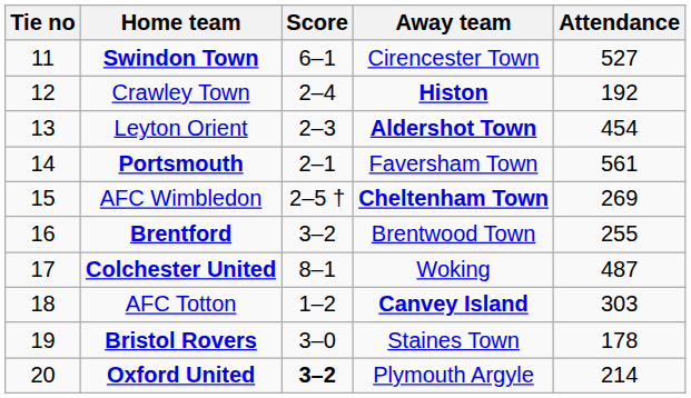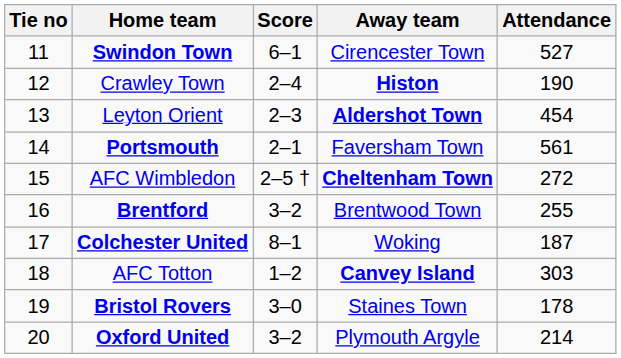Crawley Town | Attendance: 192 -> 190
AFC Wimbledon | Attendance: 269 -> 272
Colchester United | Attendance: 487 -> 187
Oxford United | Score: bold -> normal
